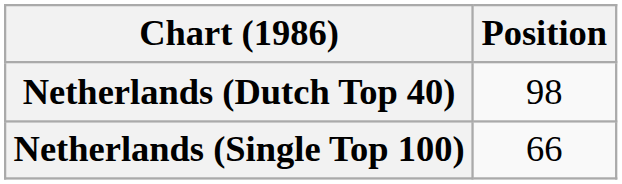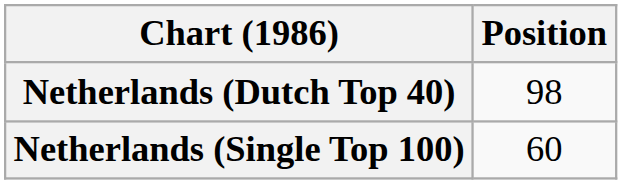Netherlands (Single Top 100) | Position: 66 -> 60
